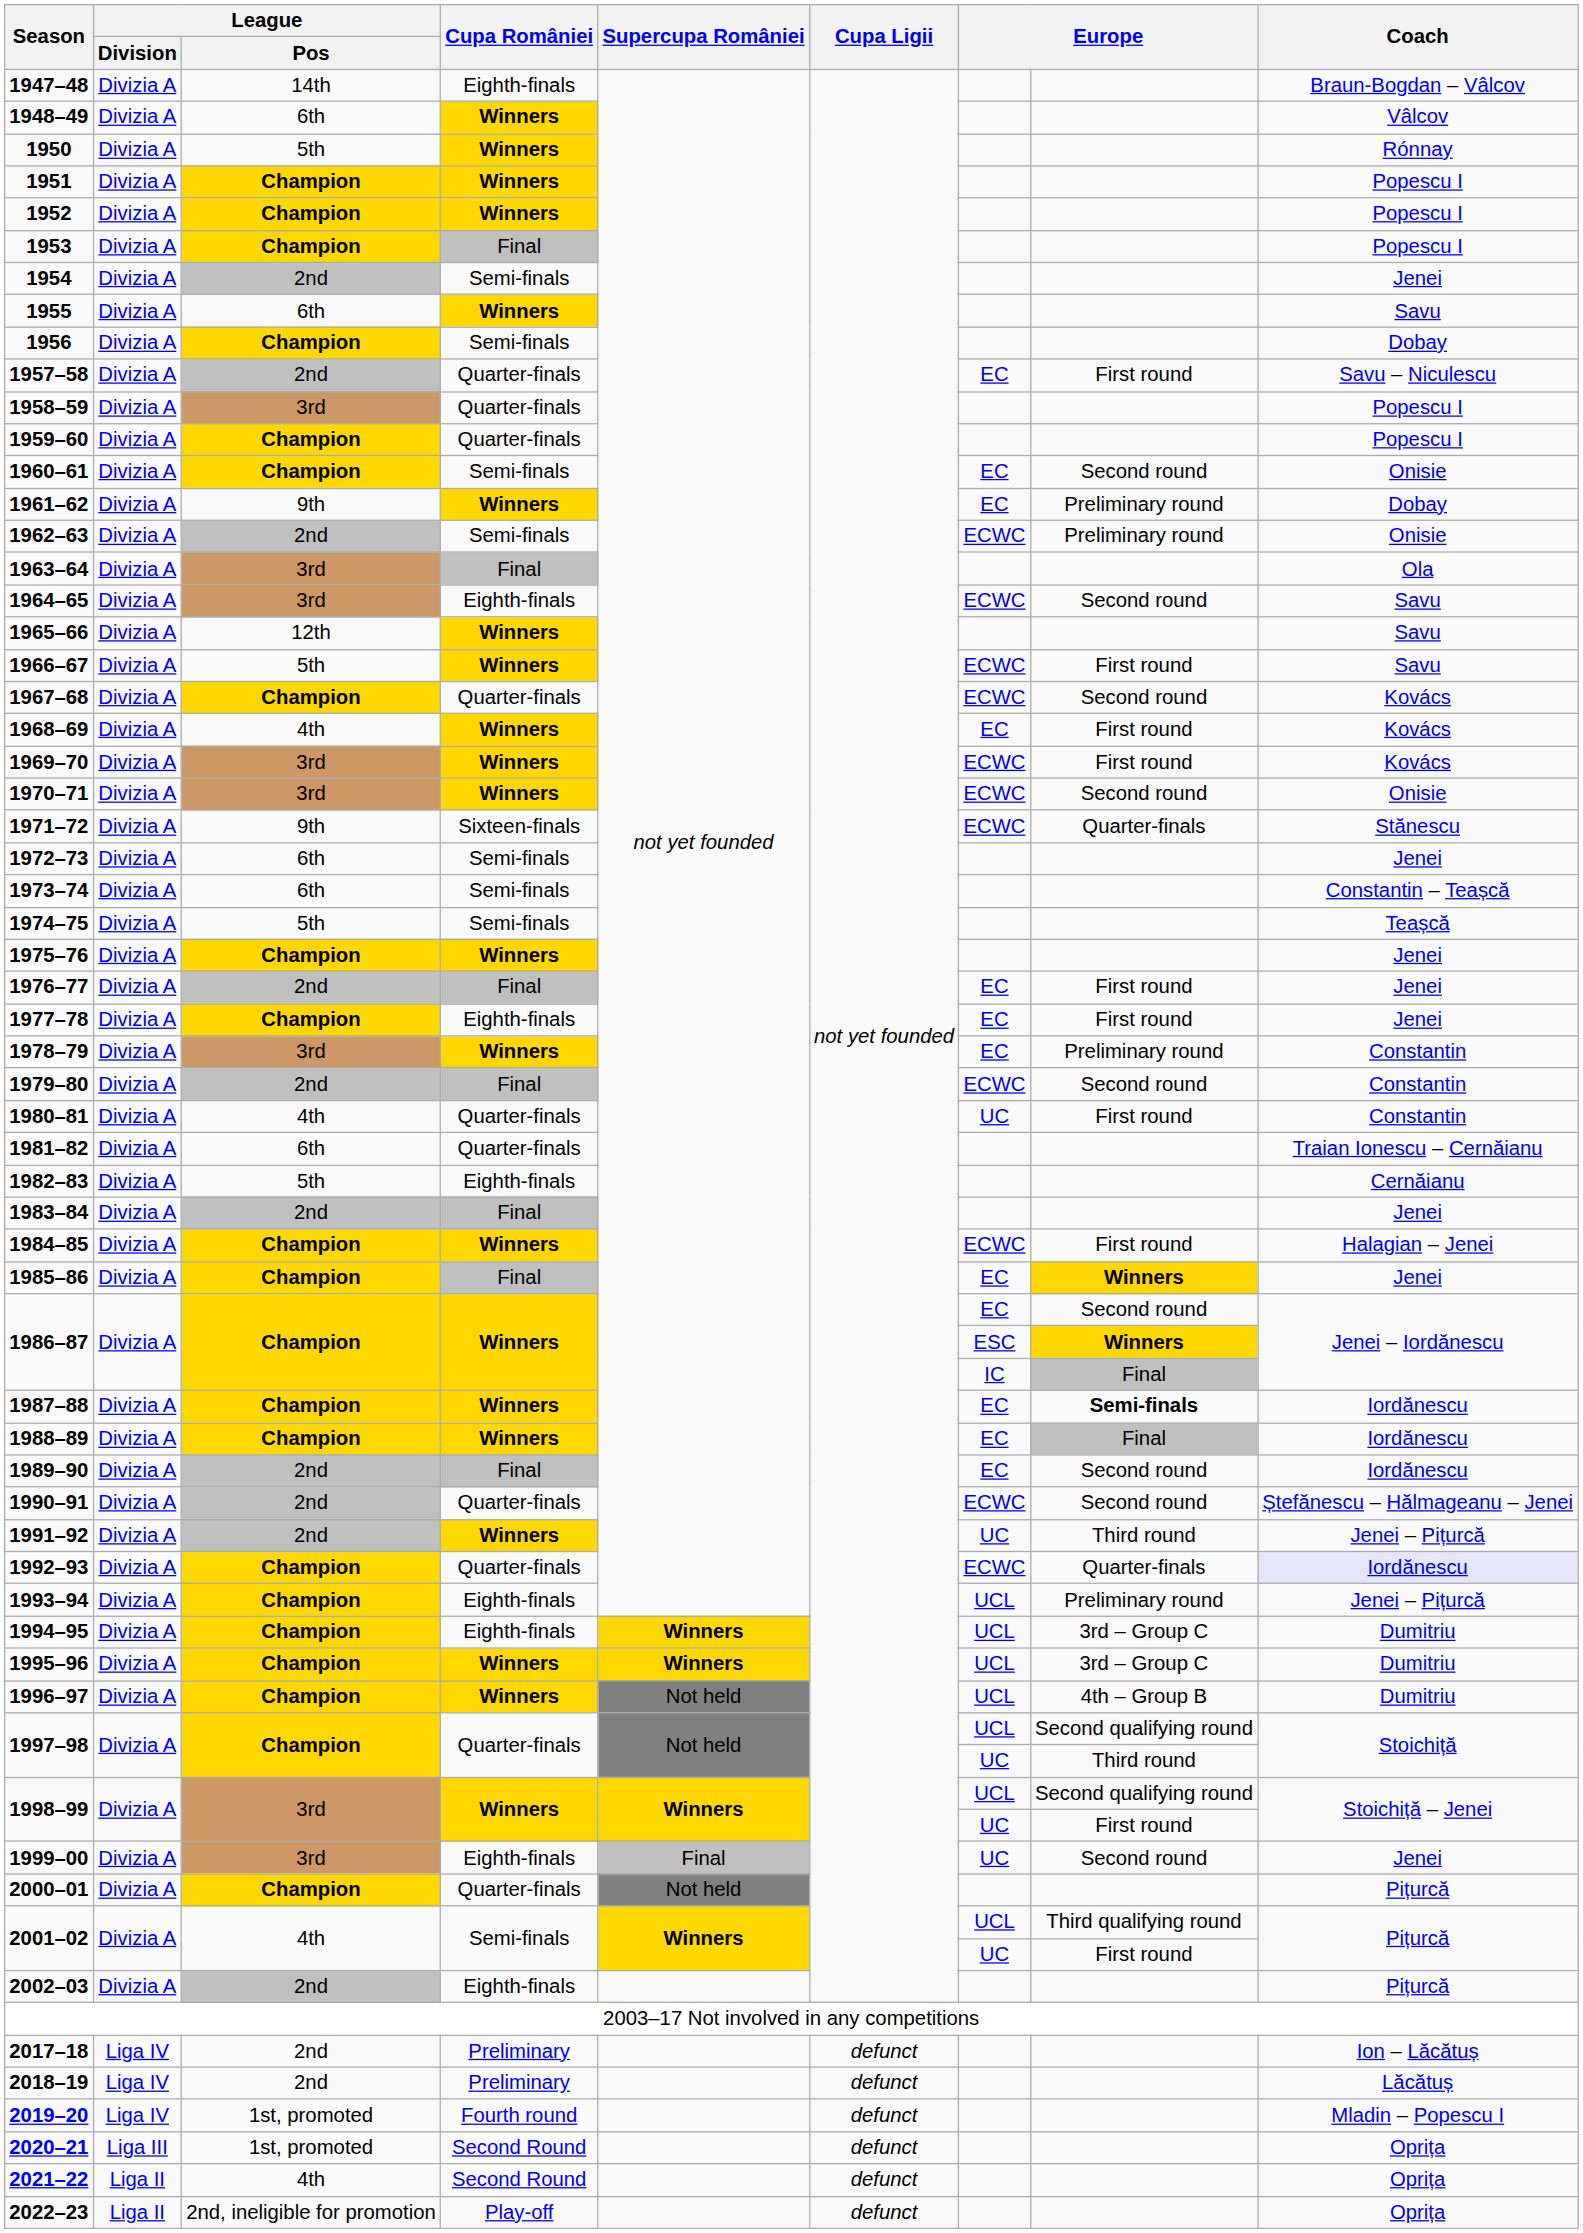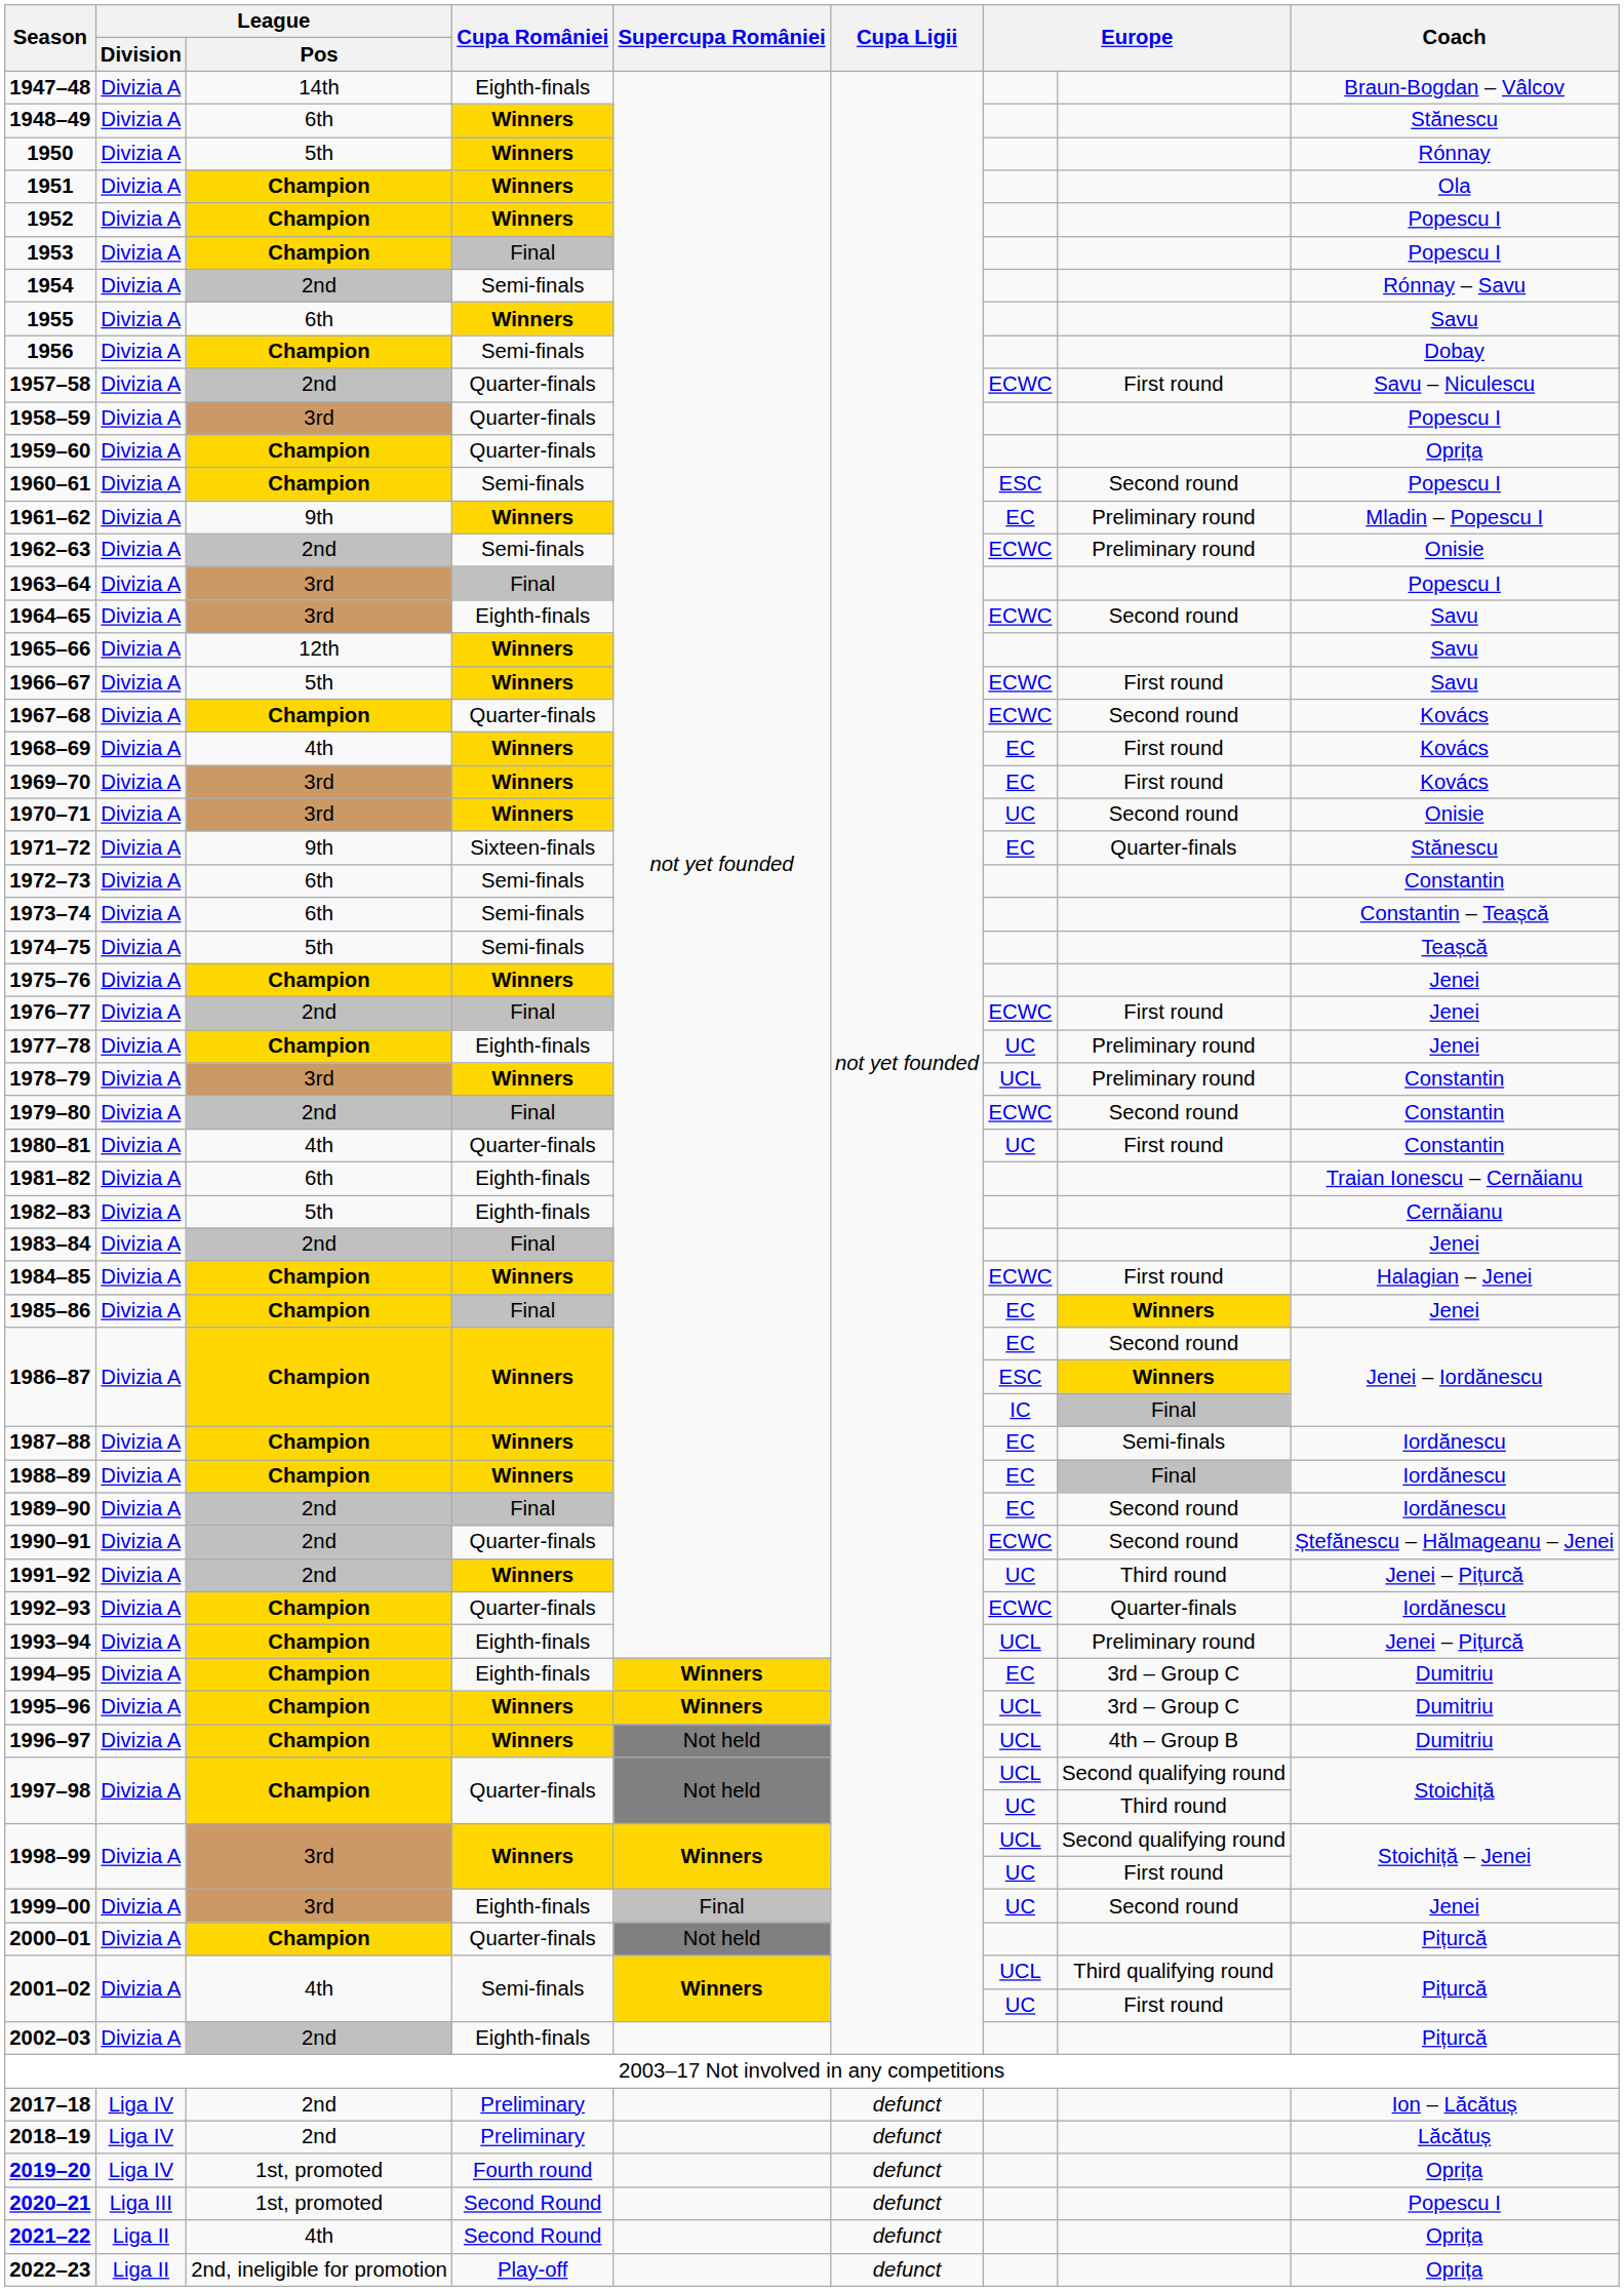1948–49 | Coach: Vâlcov -> Stănescu
1951 | Coach: Popescu I -> Ola
1954 | Coach: Jenei -> Rónnay – Savu
1957–58 | column 7: EC -> ECWC
1959–60 | Coach: Popescu I -> Oprița
1960–61 | column 7: EC -> ESC
1960–61 | Coach: Onisie -> Popescu I
1961–62 | Coach: Dobay -> Mladin – Popescu I
1963–64 | Coach: Ola -> Popescu I
1969–70 | column 7: ECWC -> EC
1970–71 | column 7: ECWC -> UC
1971–72 | column 7: ECWC -> EC
1972–73 | Coach: Jenei -> Constantin
1976–77 | column 7: EC -> ECWC
1977–78 | column 7: EC -> UC
1977–78 | column 8: First round -> Preliminary round
1978–79 | column 7: EC -> UCL
1981–82 | Cupa României: Quarter-finals -> Eighth-finals
1987–88 | column 8: bold -> normal
1992–93 | Coach: lavender background -> no background
1994–95 | column 7: UCL -> EC
2019–20 | Coach: Mladin – Popescu I -> Oprița
2020–21 | Coach: Oprița -> Popescu I
